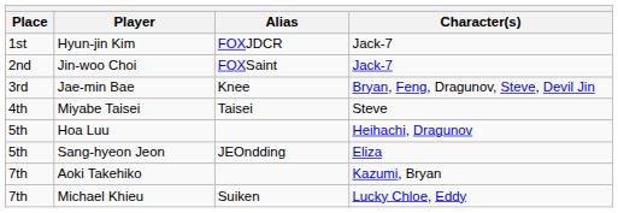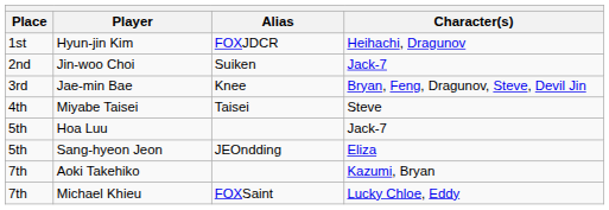Hyun-jin Kim | Character(s): Jack-7 -> Heihachi, Dragunov
Jin-woo Choi | Alias: FOXSaint -> Suiken
Hoa Luu | Character(s): Heihachi, Dragunov -> Jack-7
Michael Khieu | Alias: Suiken -> FOXSaint
